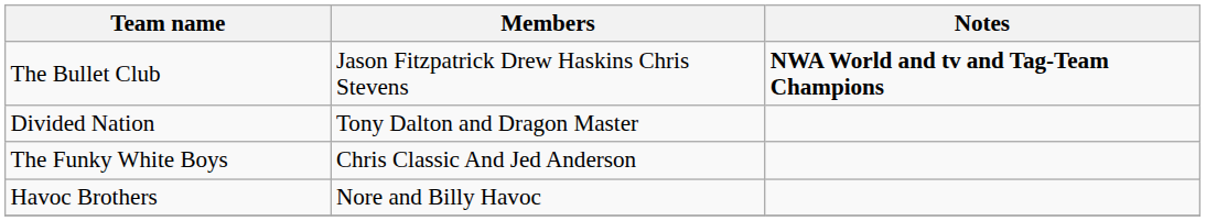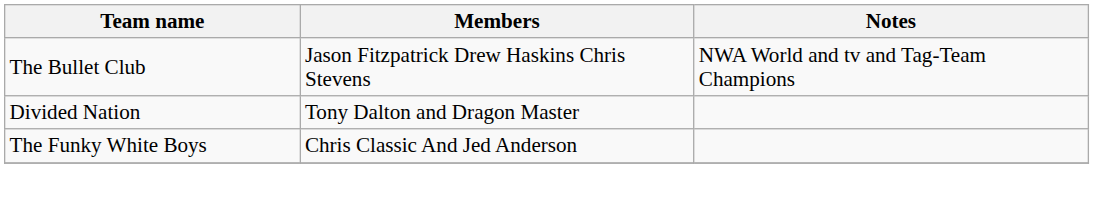The Bullet Club | Notes: bold -> normal
- row: Havoc Brothers | Nore and Billy Havoc
